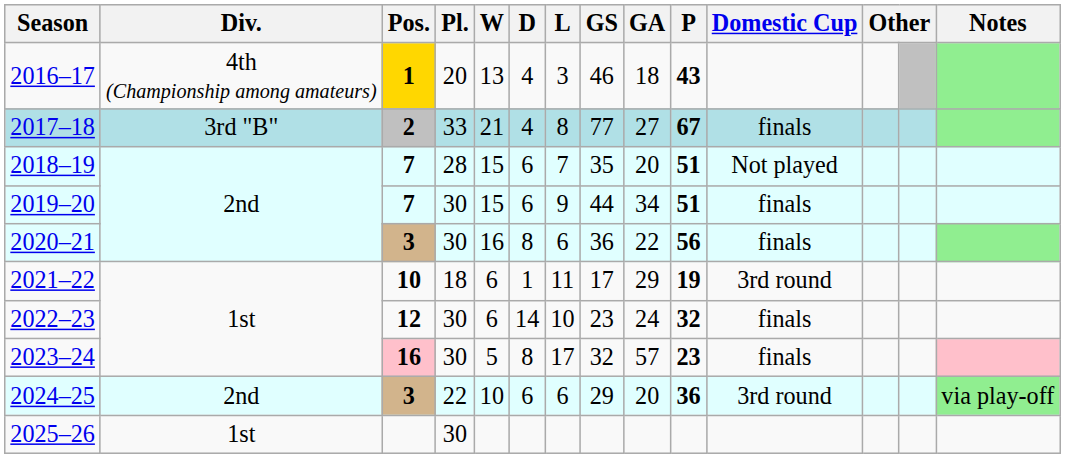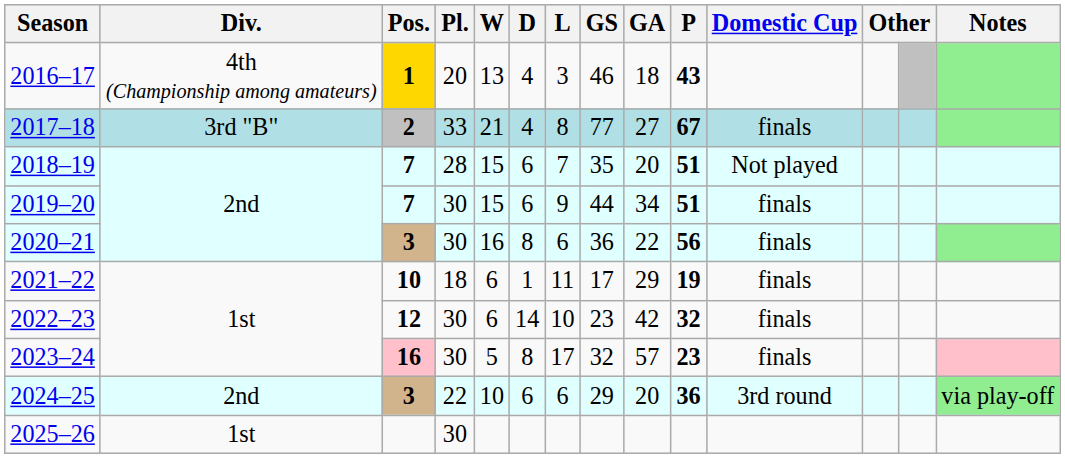2021–22 | Domestic Cup: 3rd round -> finals
2022–23 | GA: 24 -> 42
